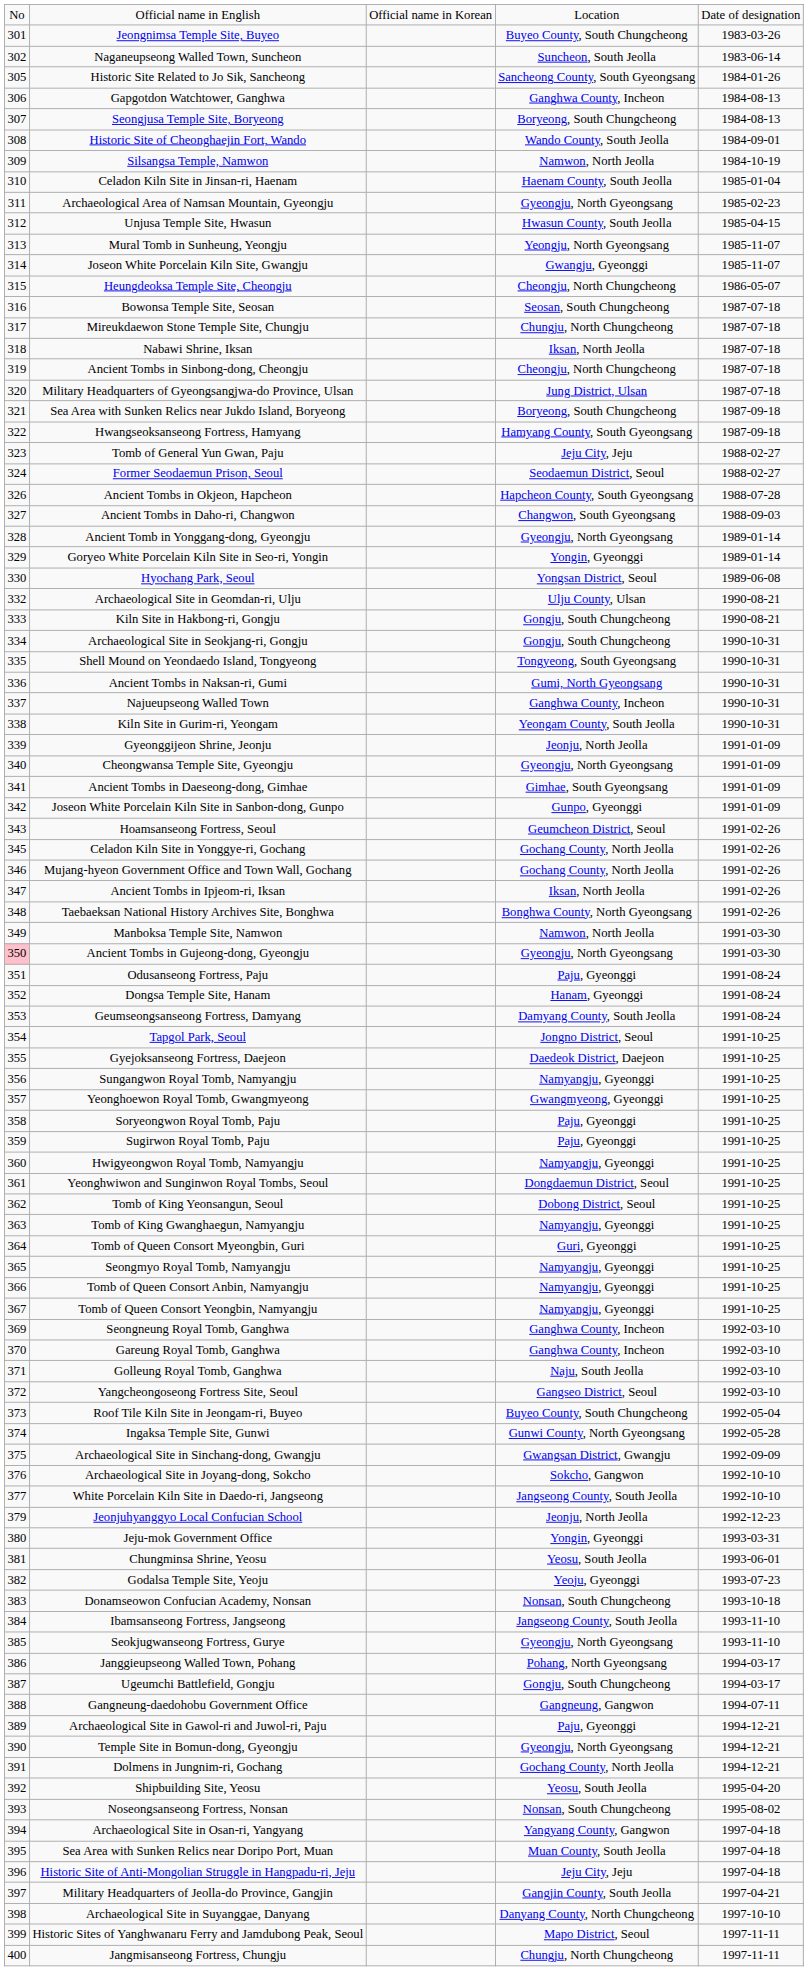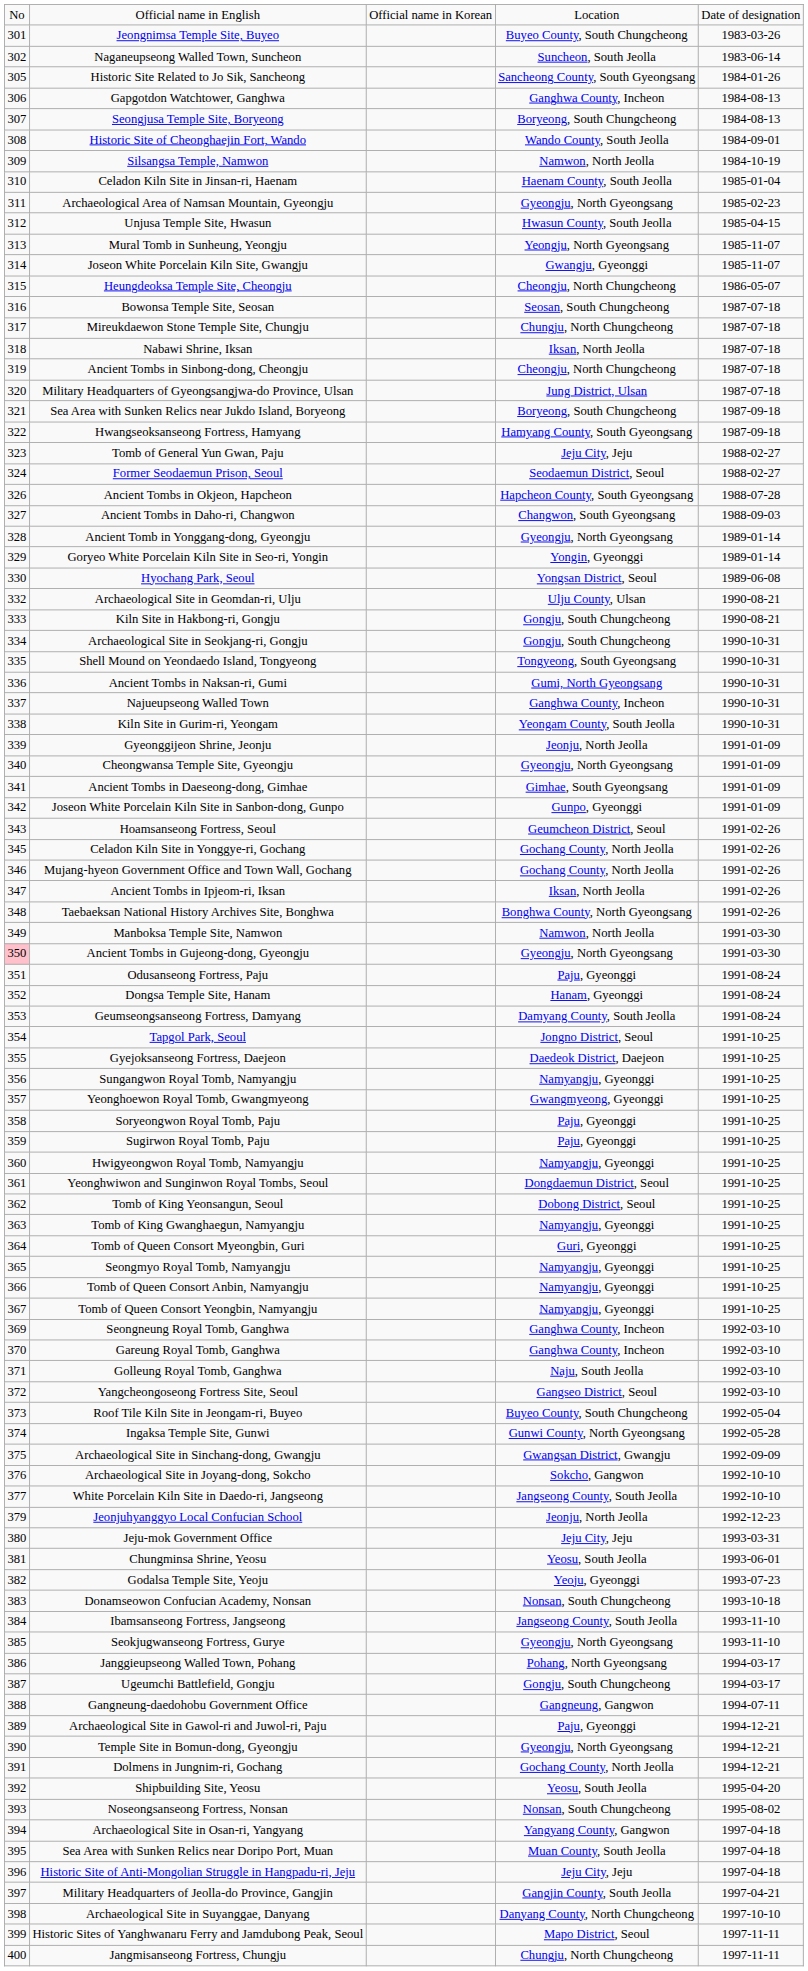Jeju-mok Government Office | column 4: Yongin, Gyeonggi -> Jeju City, Jeju
